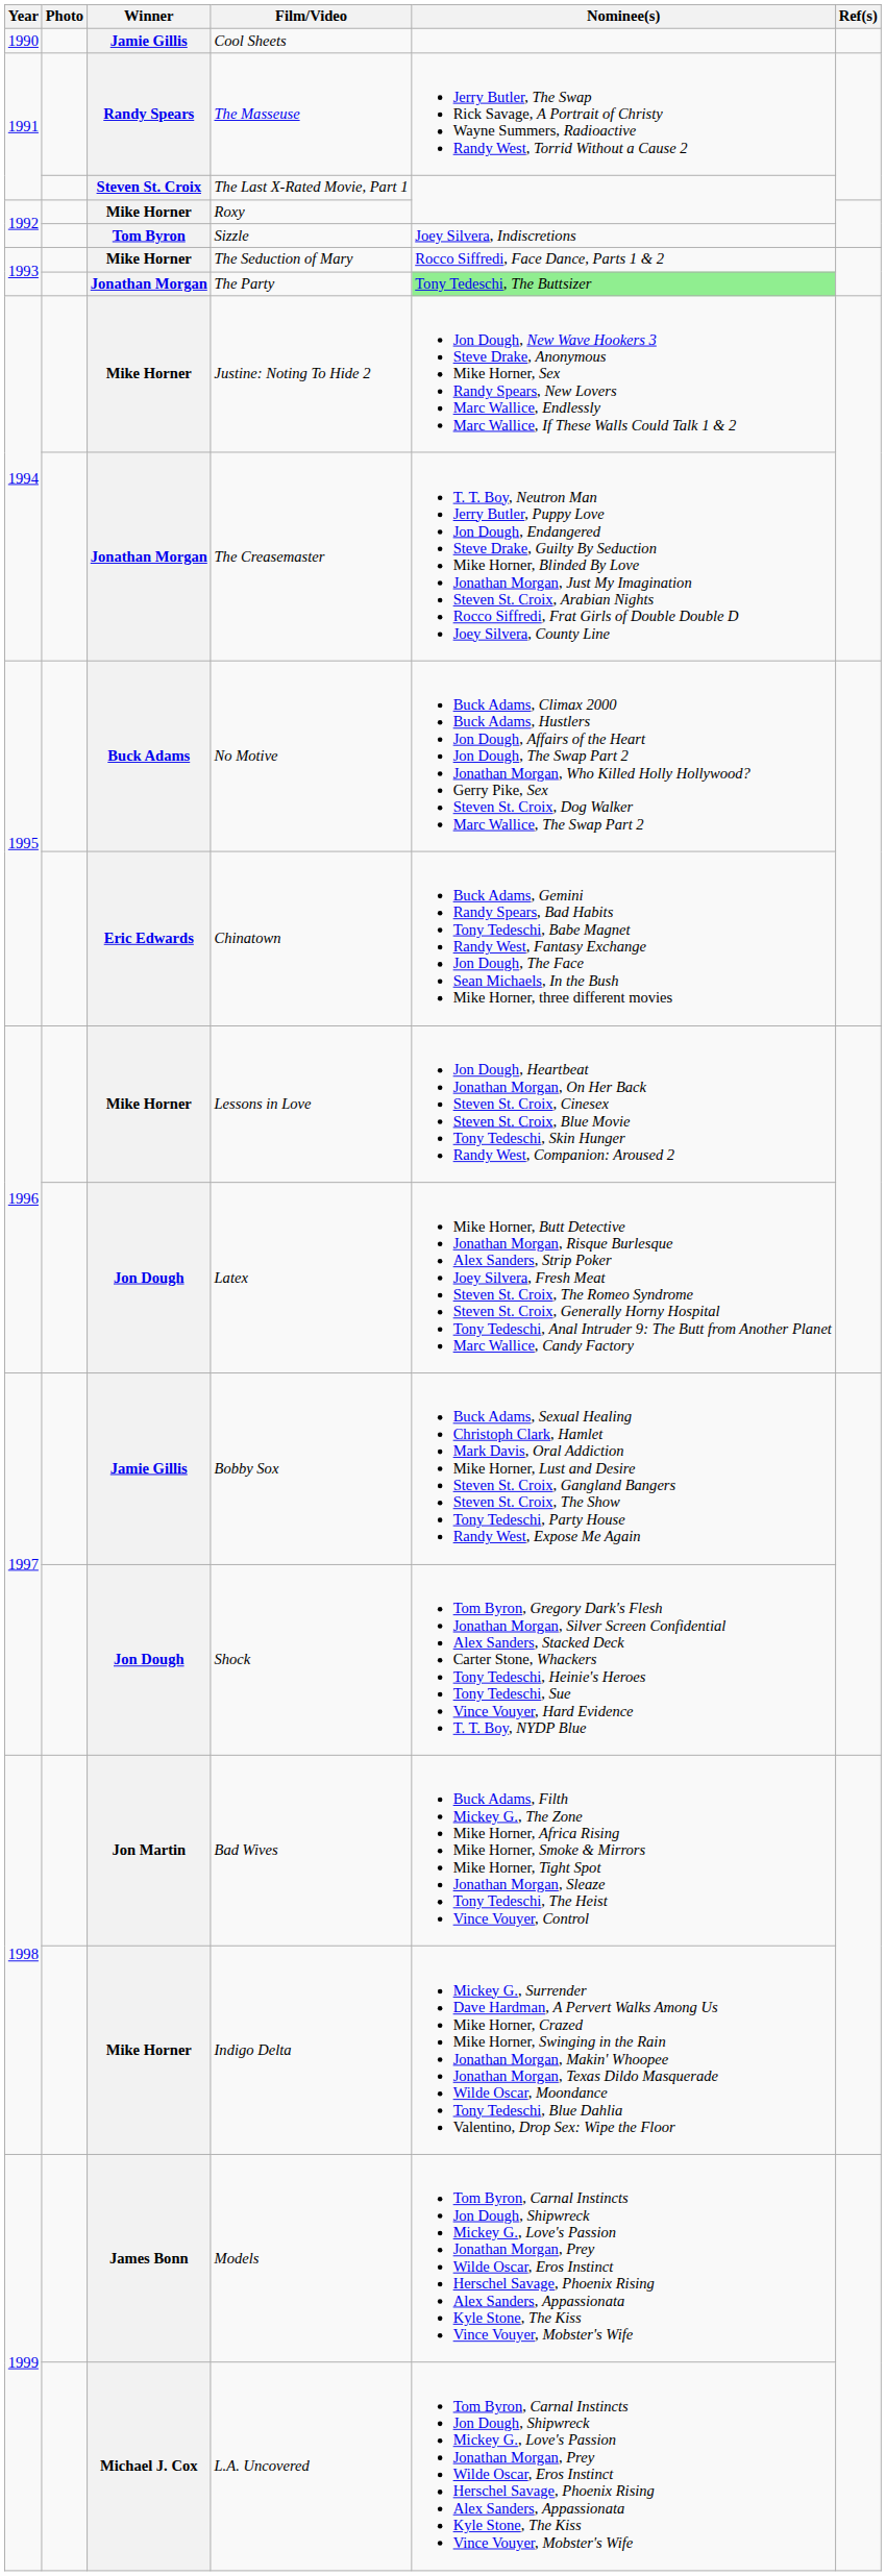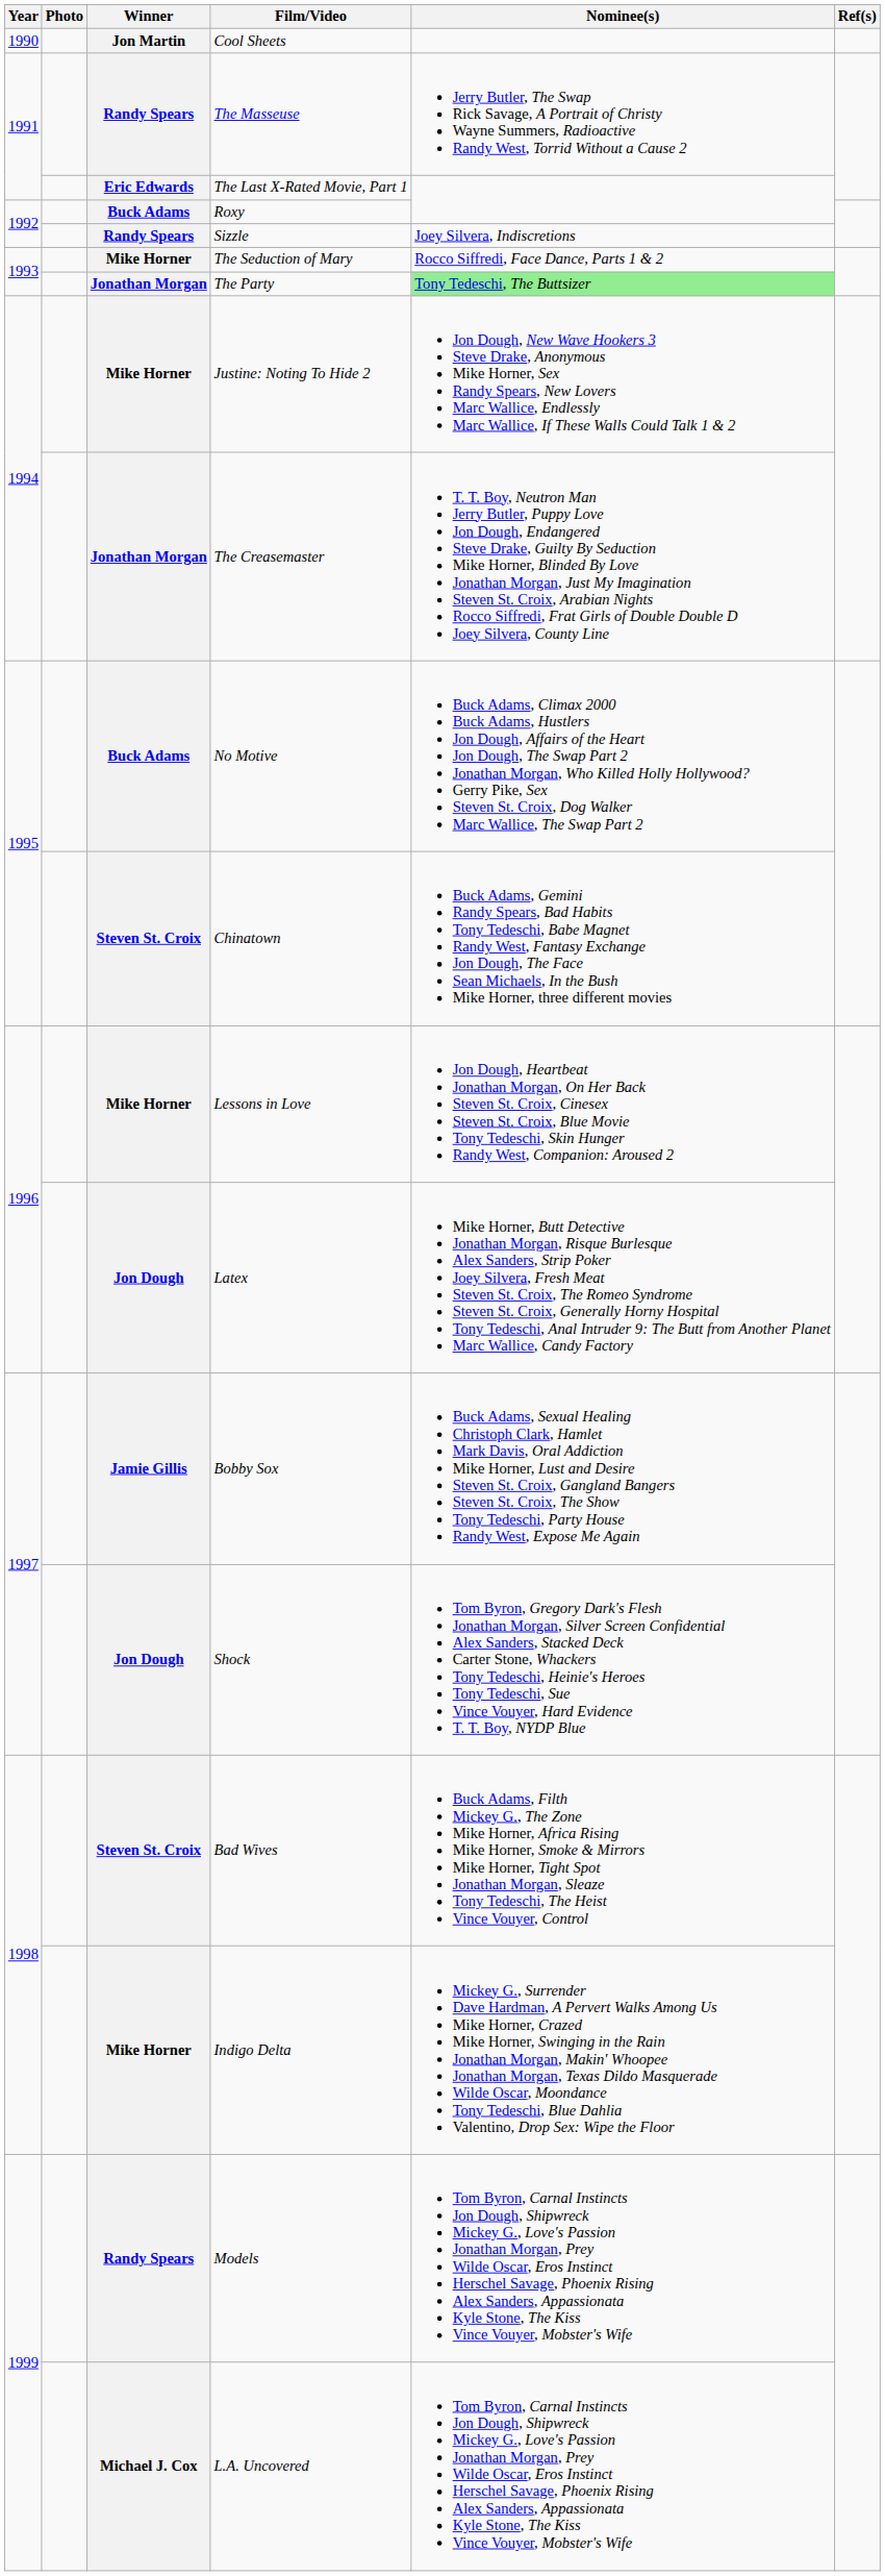Cool Sheets | Winner: Jamie Gillis -> Jon Martin
The Last X-Rated Movie, Part 1 | Winner: Steven St. Croix -> Eric Edwards
Roxy | Winner: Mike Horner -> Buck Adams
Sizzle | Winner: Tom Byron -> Randy Spears
Chinatown | Winner: Eric Edwards -> Steven St. Croix
Bad Wives | Winner: Jon Martin -> Steven St. Croix
Models | Winner: James Bonn -> Randy Spears
